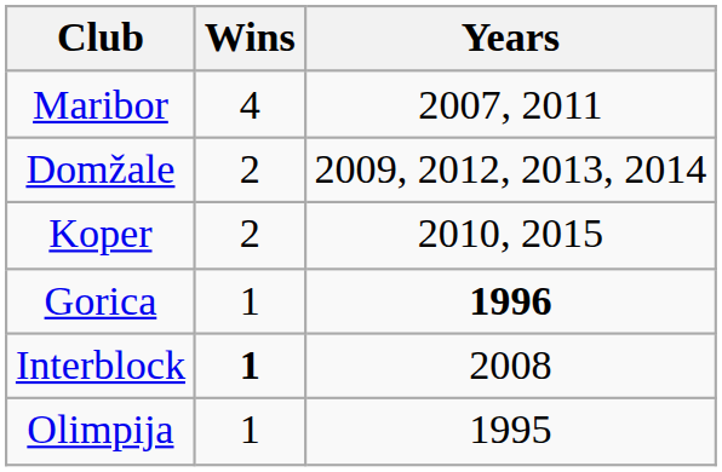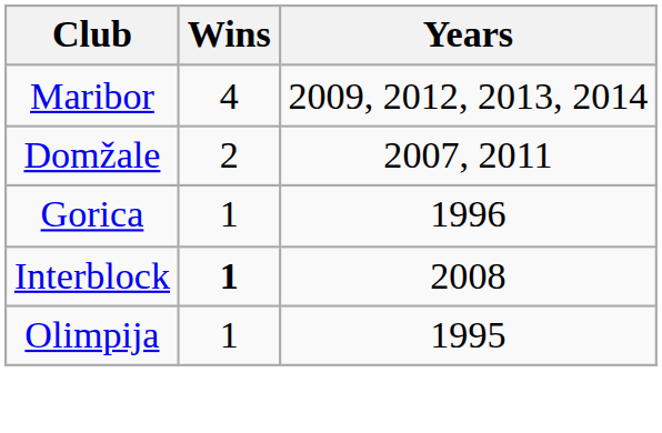Maribor | Years: 2007, 2011 -> 2009, 2012, 2013, 2014
Domžale | Years: 2009, 2012, 2013, 2014 -> 2007, 2011
- row: Koper | 2 | 2010, 2015
Gorica | Years: bold -> normal
